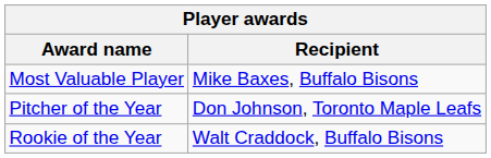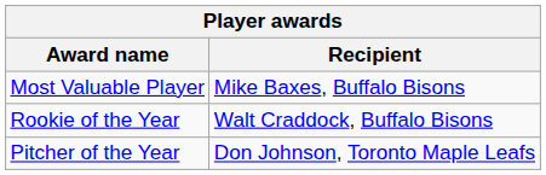rows swapped: Pitcher of the Year <-> Rookie of the Year
